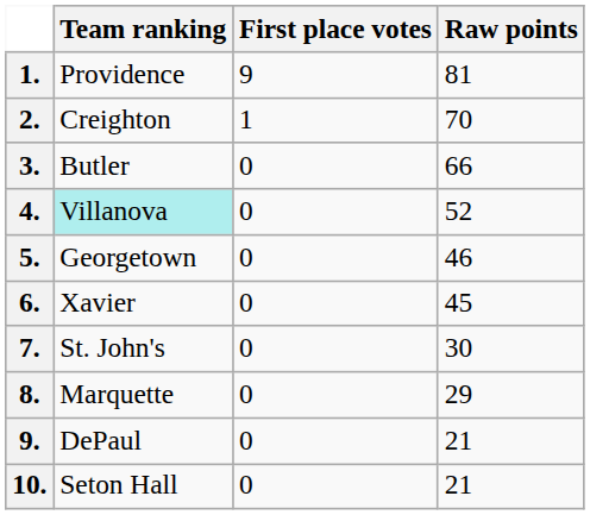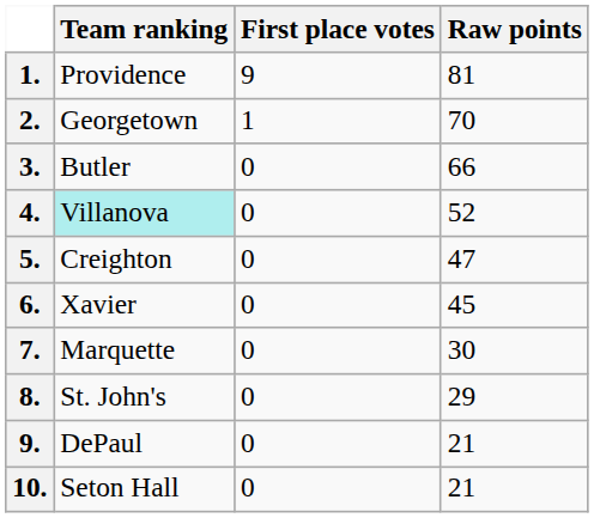2. | Team ranking: Creighton -> Georgetown
5. | Team ranking: Georgetown -> Creighton
5. | Raw points: 46 -> 47
7. | Team ranking: St. John's -> Marquette
8. | Team ranking: Marquette -> St. John's
